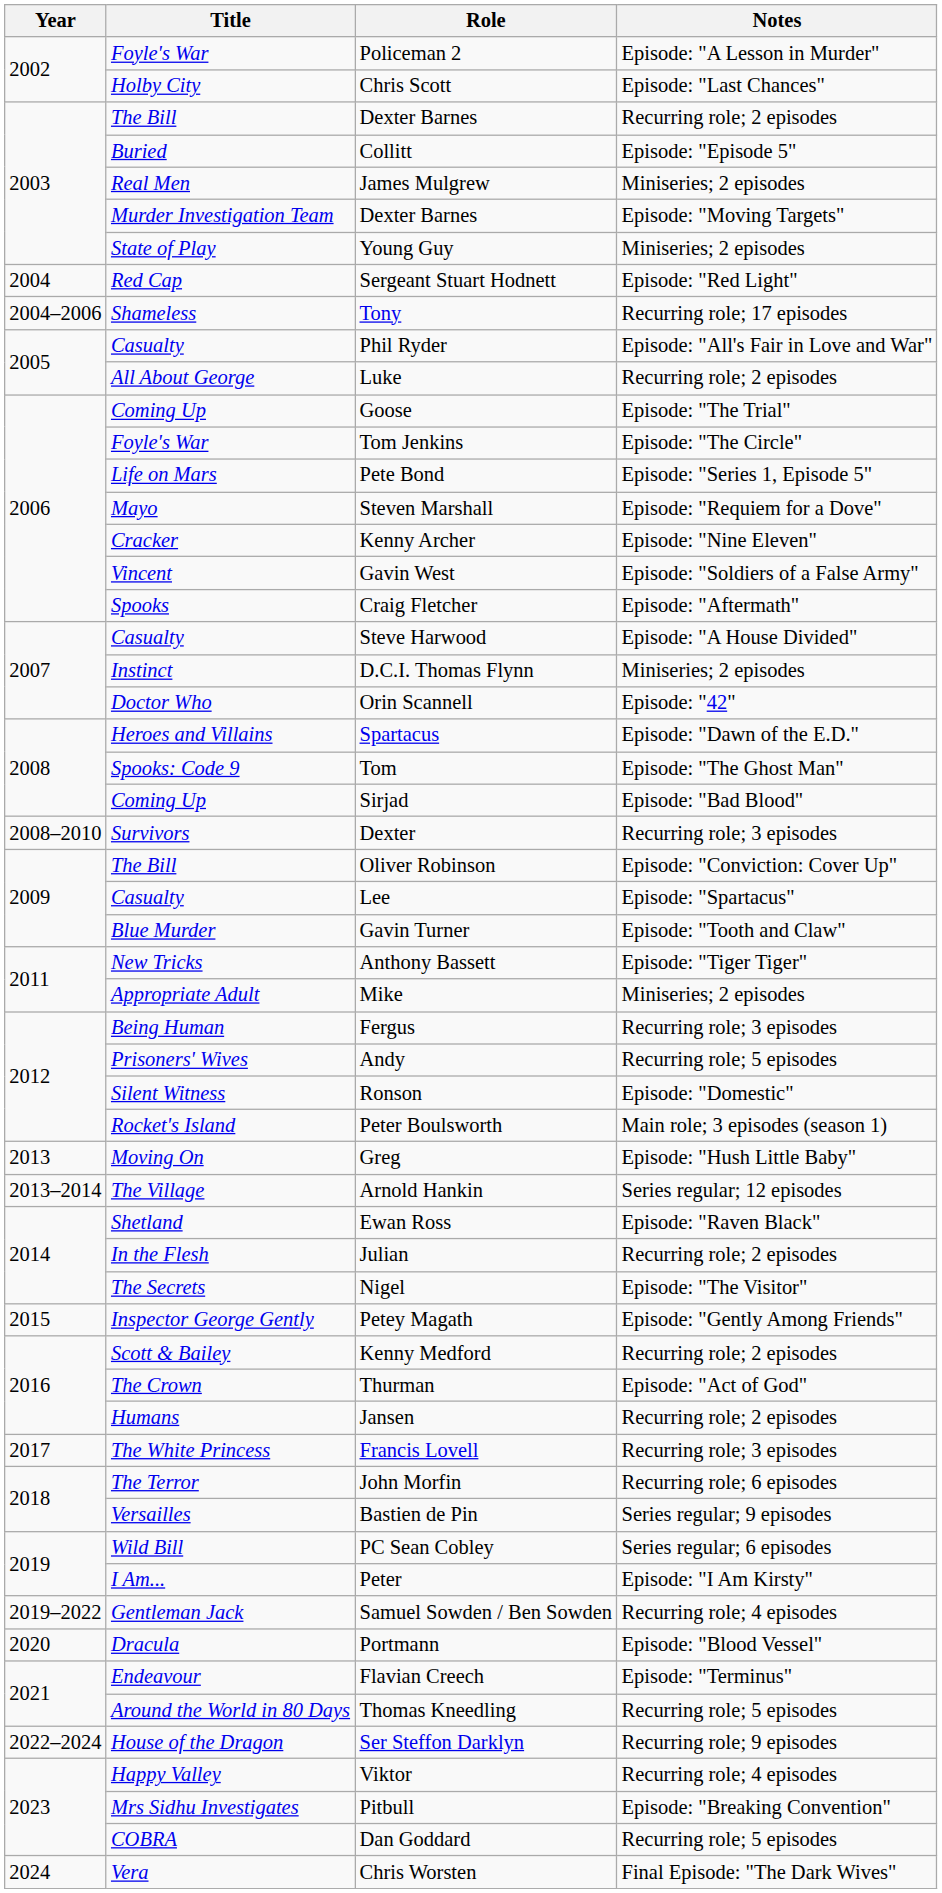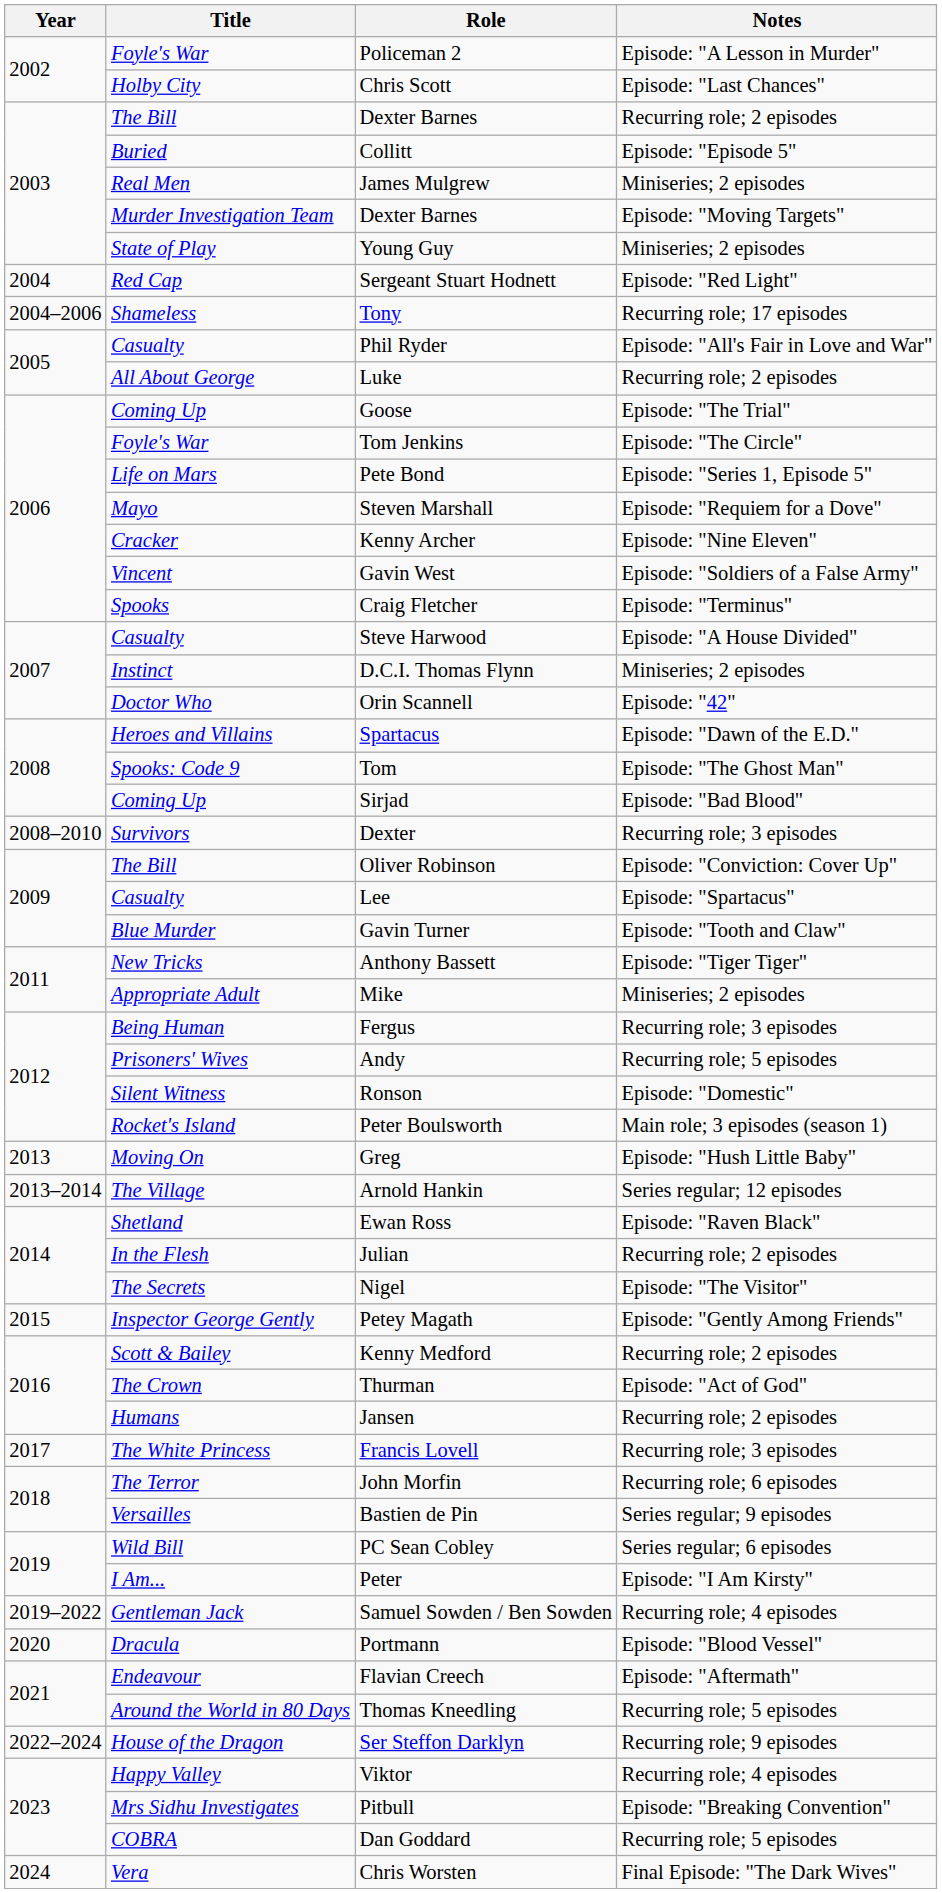Craig Fletcher | Notes: Episode: "Aftermath" -> Episode: "Terminus"
Flavian Creech | Notes: Episode: "Terminus" -> Episode: "Aftermath"
